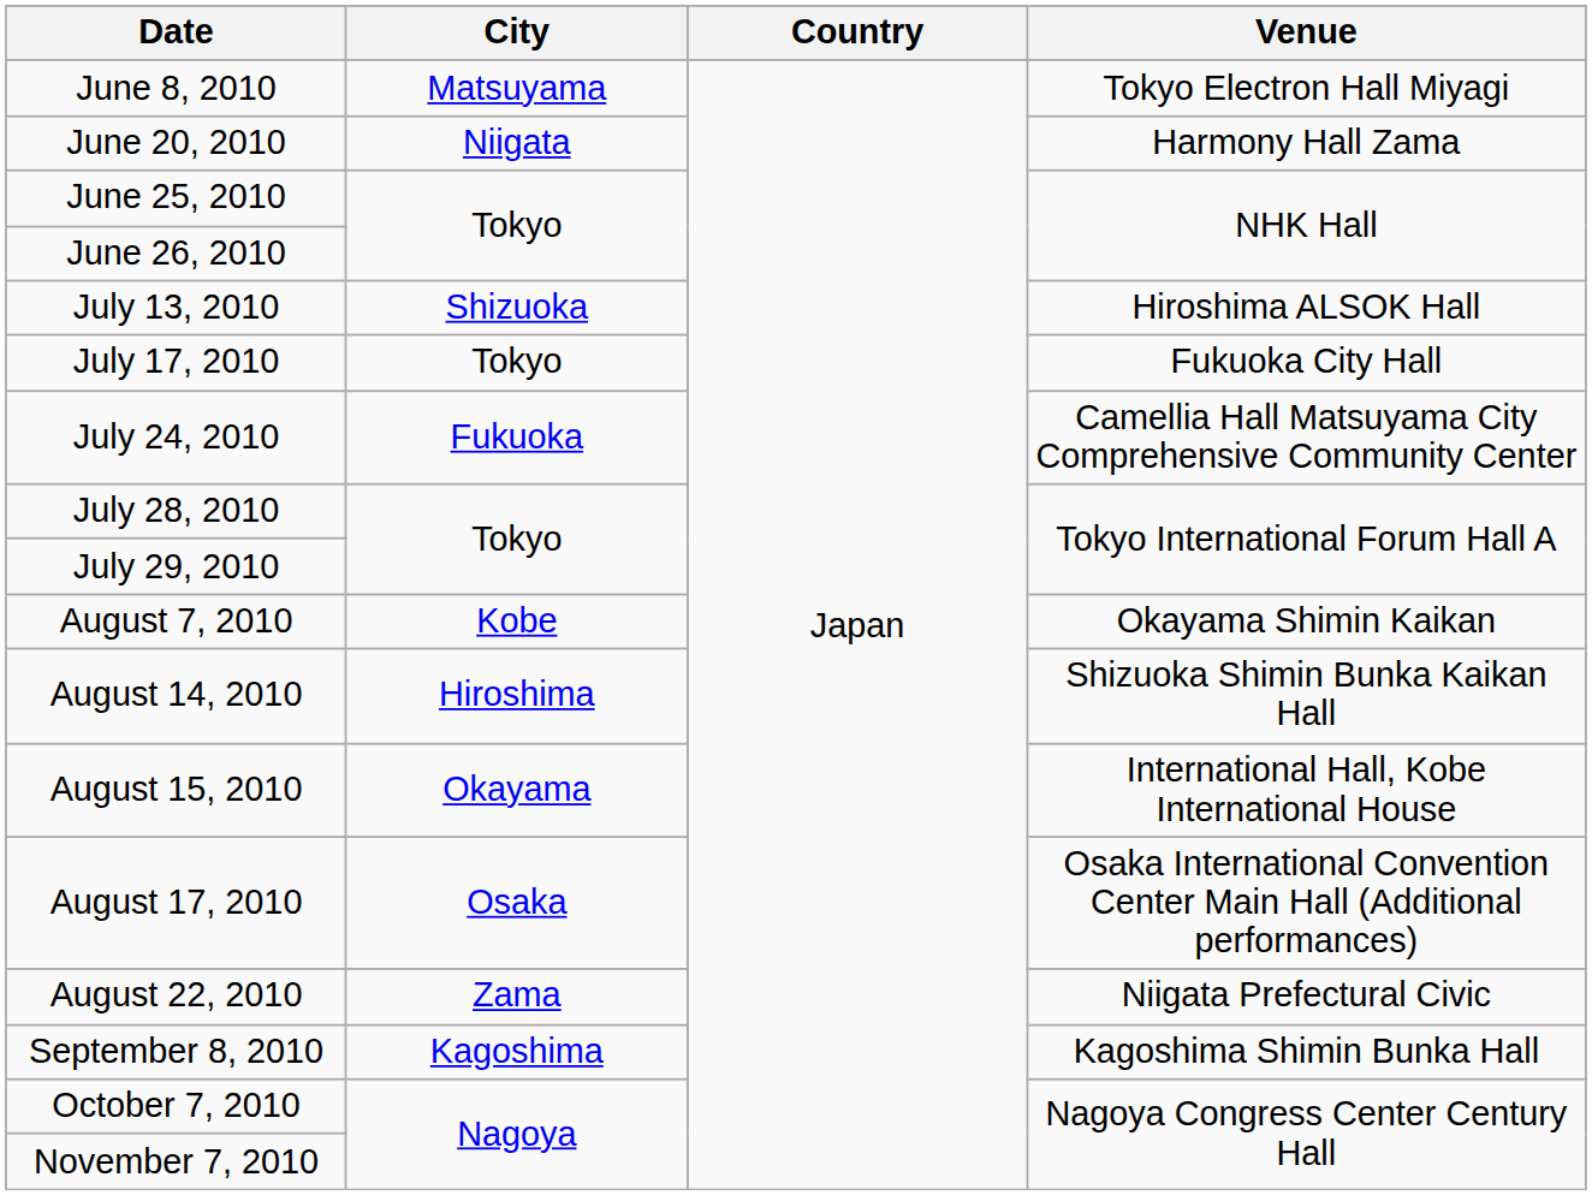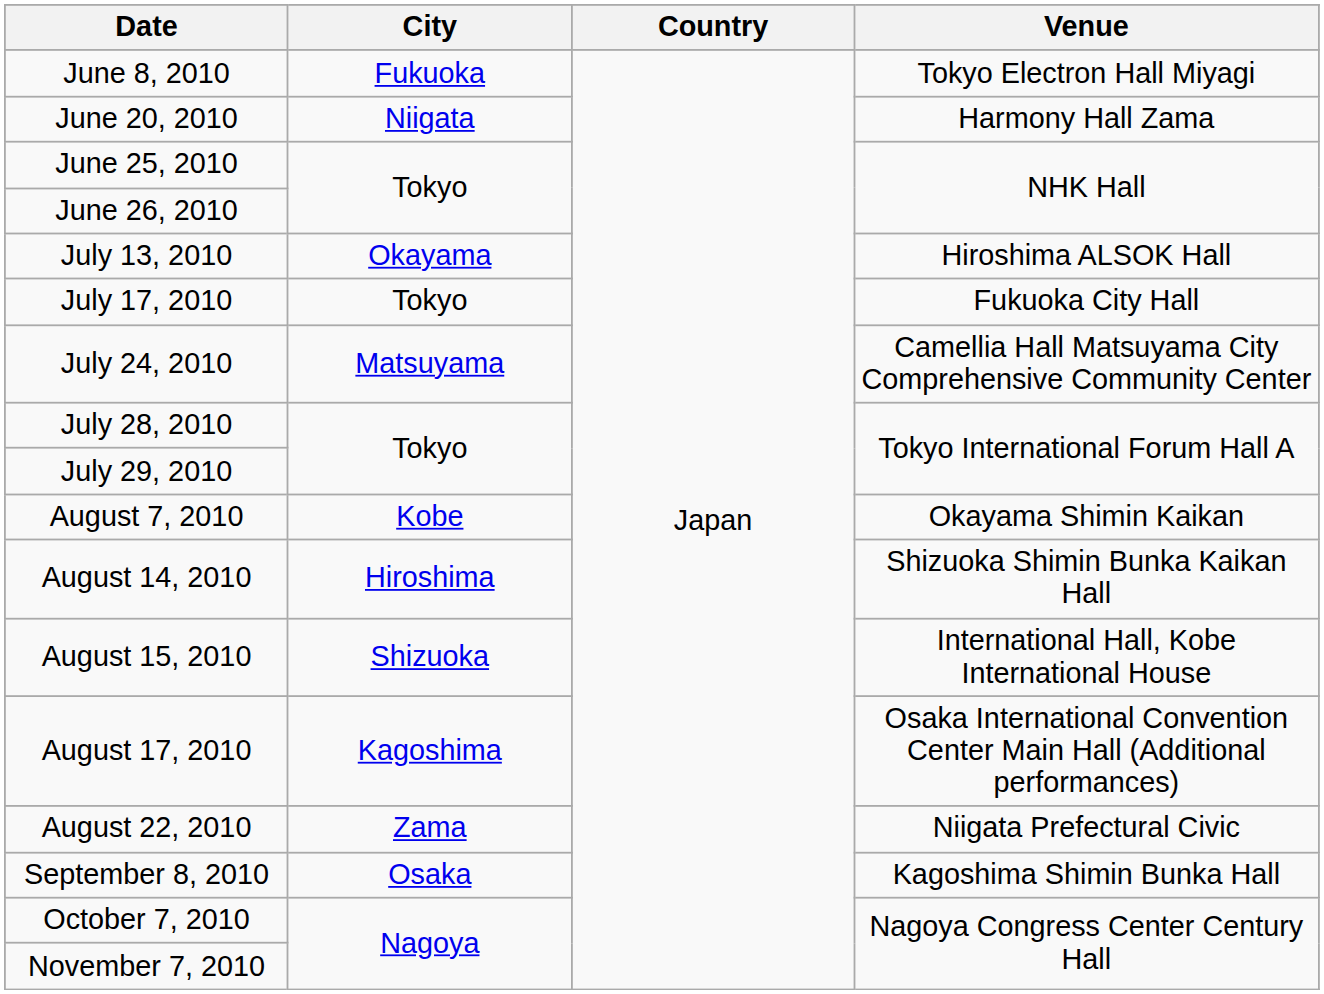June 8, 2010 | City: Matsuyama -> Fukuoka
July 13, 2010 | City: Shizuoka -> Okayama
July 24, 2010 | City: Fukuoka -> Matsuyama
August 15, 2010 | City: Okayama -> Shizuoka
August 17, 2010 | City: Osaka -> Kagoshima
September 8, 2010 | City: Kagoshima -> Osaka
